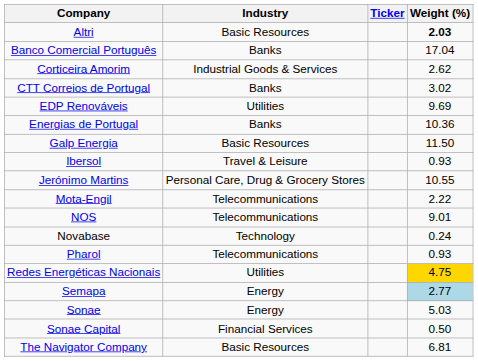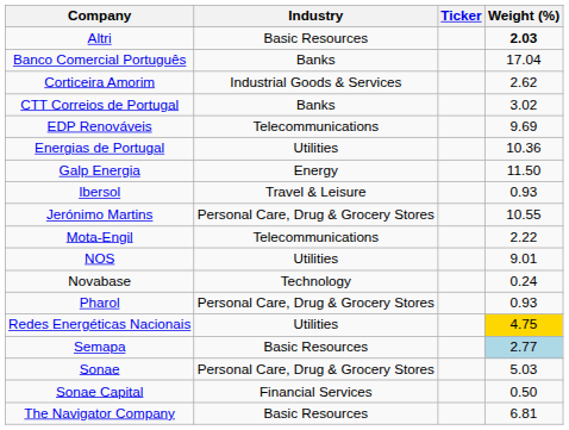EDP Renováveis | Industry: Utilities -> Telecommunications
Energias de Portugal | Industry: Banks -> Utilities
Galp Energia | Industry: Basic Resources -> Energy
NOS | Industry: Telecommunications -> Utilities
Pharol | Industry: Telecommunications -> Personal Care, Drug & Grocery Stores
Semapa | Industry: Energy -> Basic Resources
Sonae | Industry: Energy -> Personal Care, Drug & Grocery Stores
